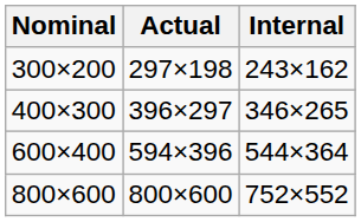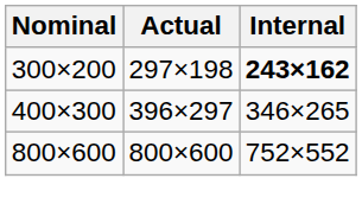300×200 | Internal: normal -> bold
- row: 600×400 | 594×396 | 544×364
